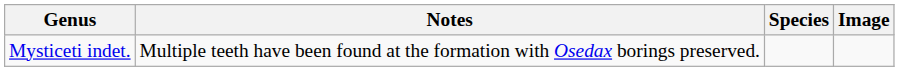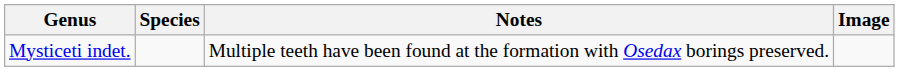columns swapped: Species <-> Notes
